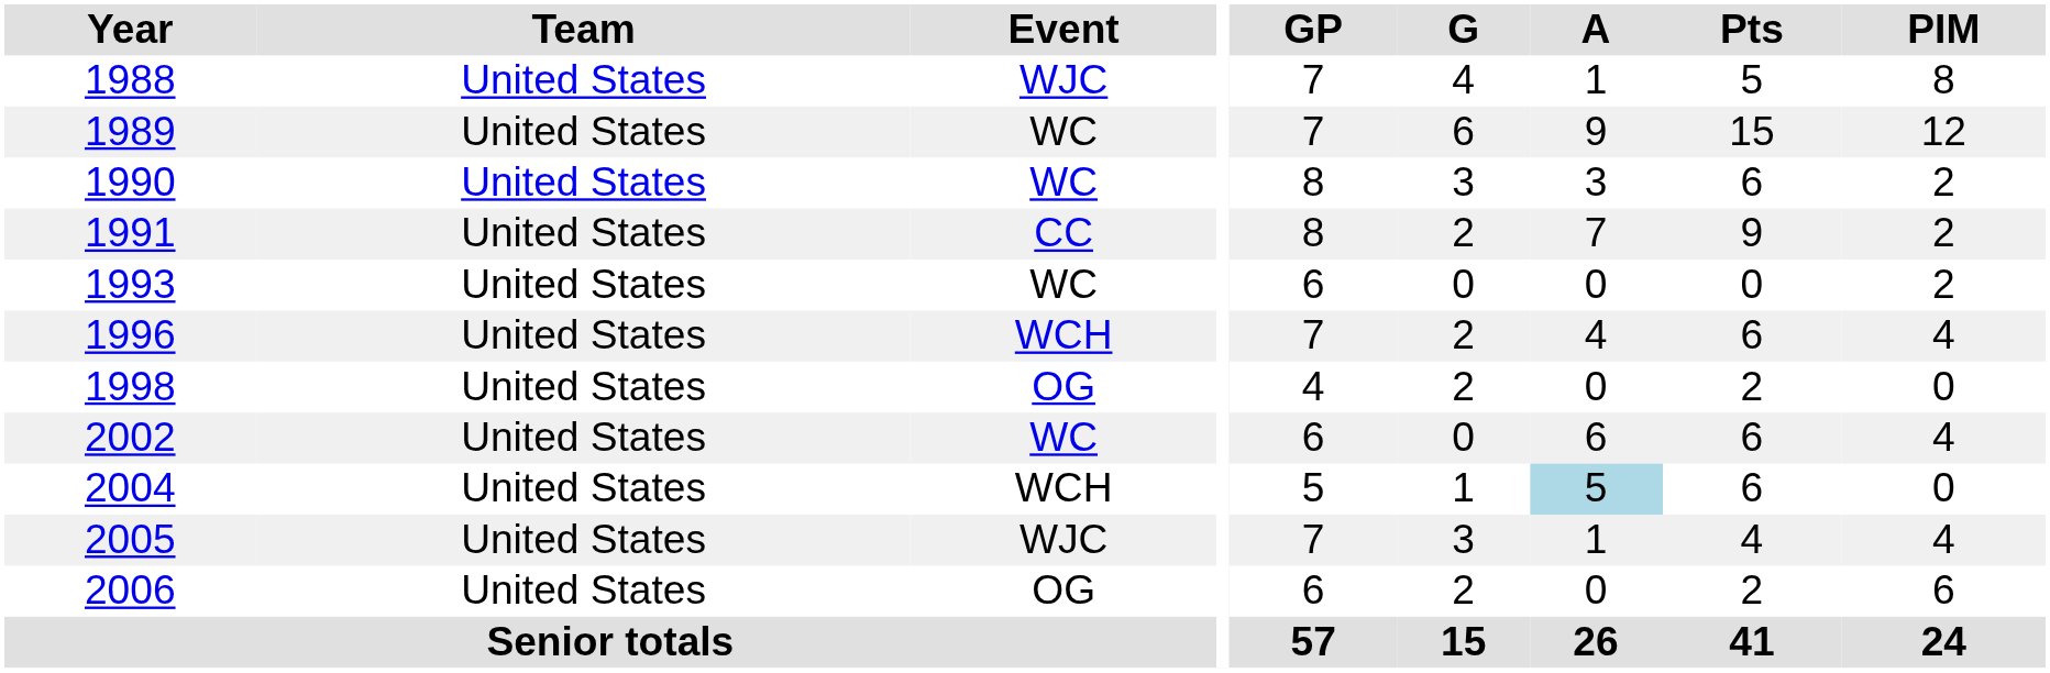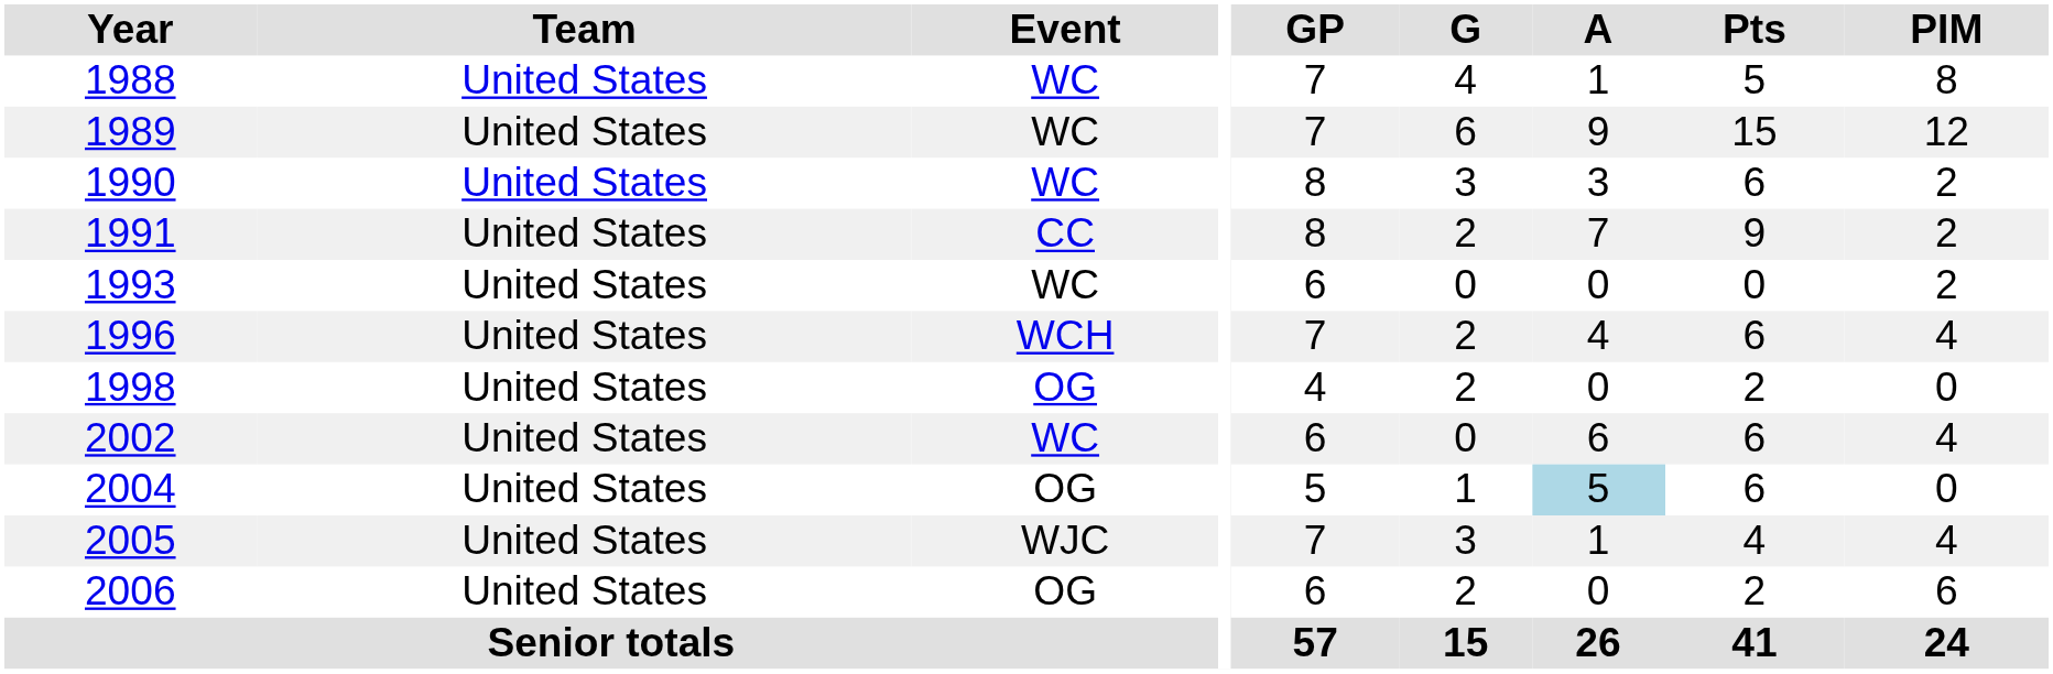1988 | Event: WJC -> WC
2004 | Event: WCH -> OG
